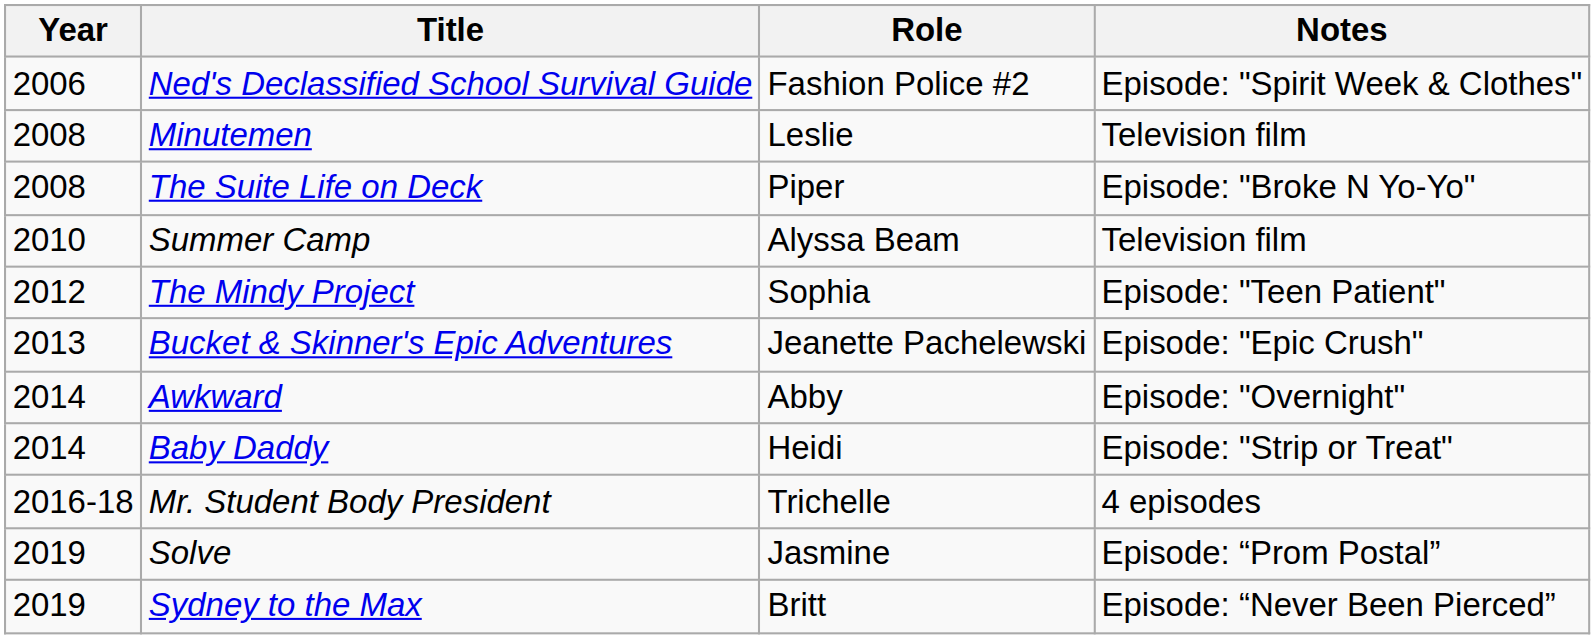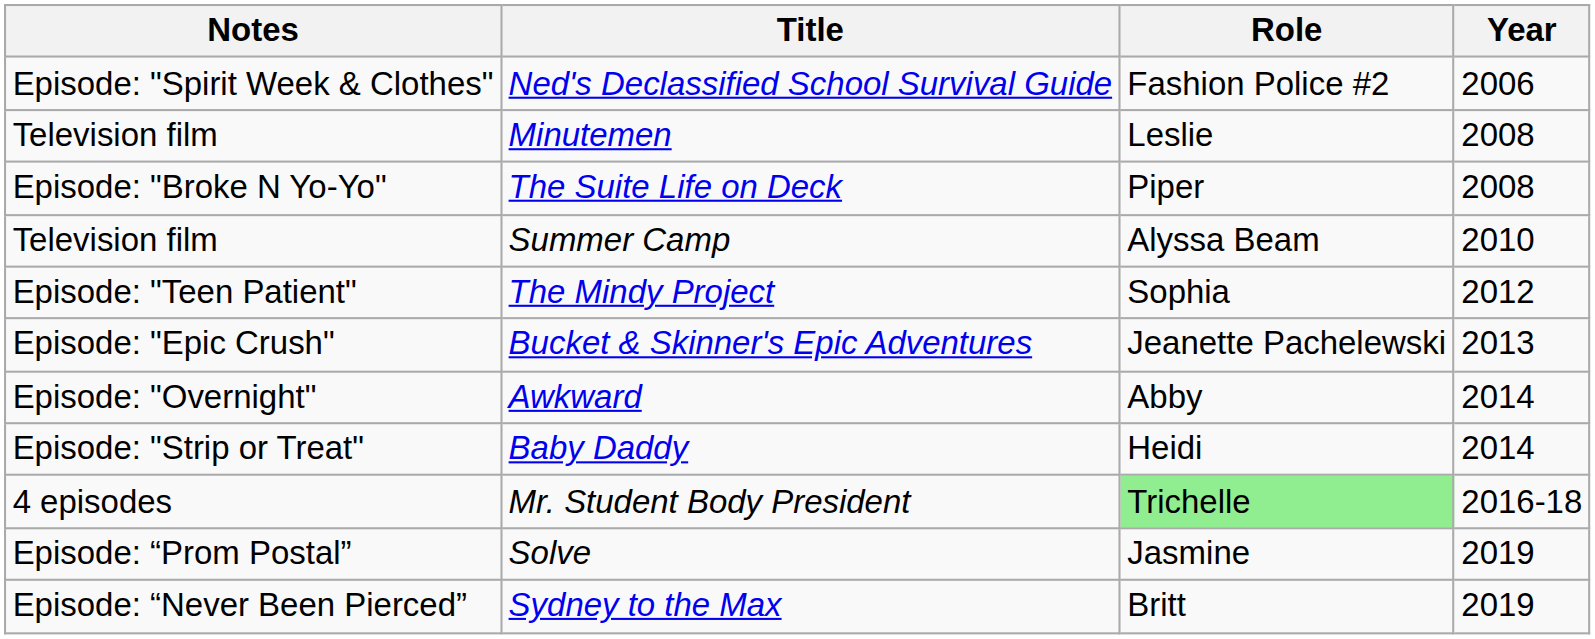columns swapped: Year <-> Notes
Mr. Student Body President | Role: no background -> lightgreen background
